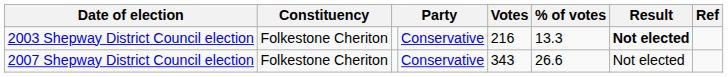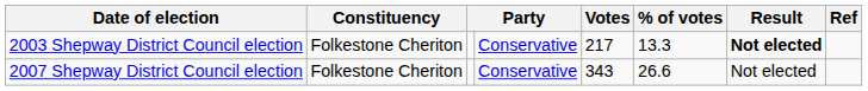2003 Shepway District Council election | Votes: 216 -> 217
